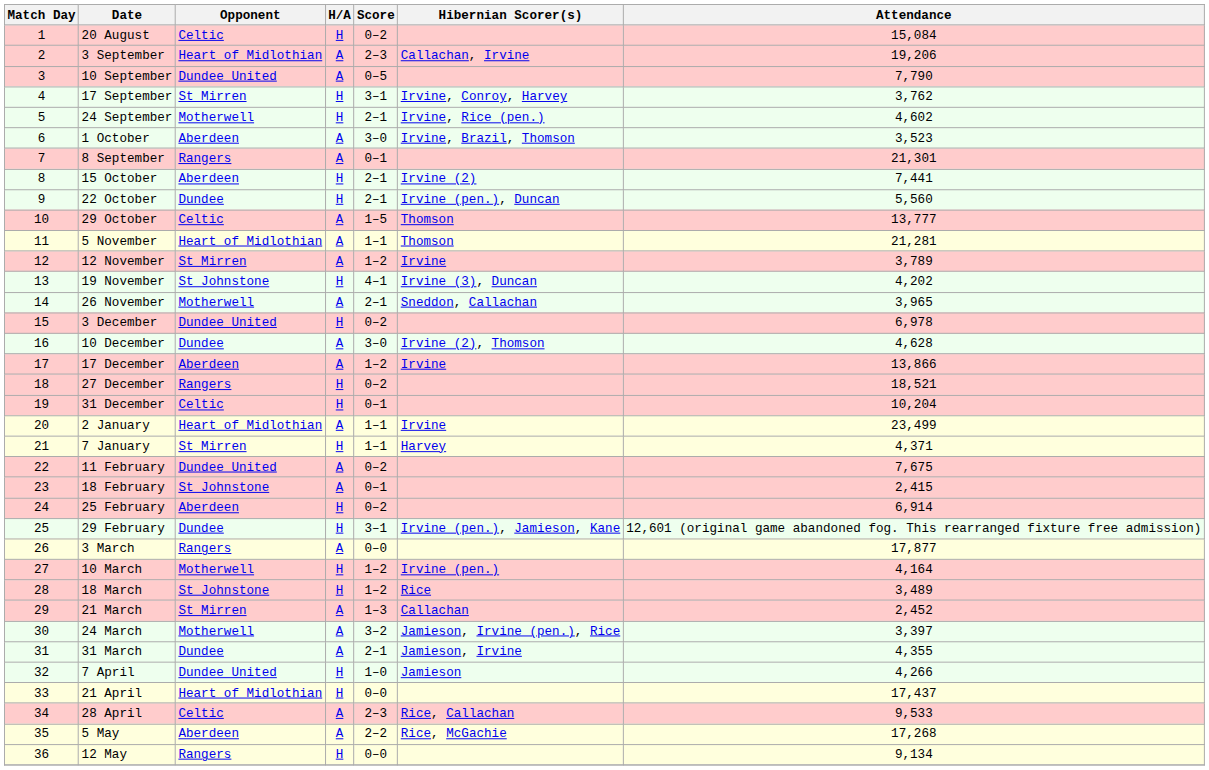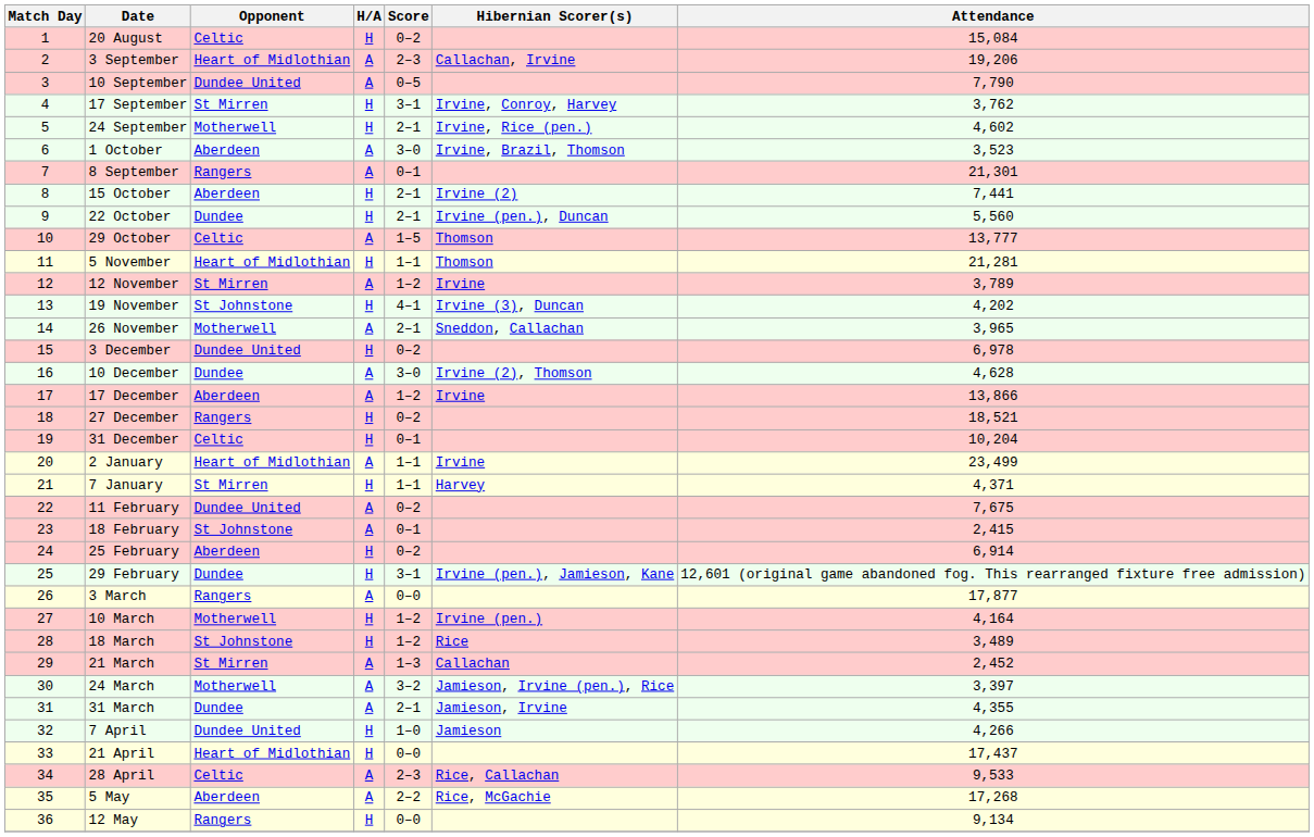5 November | H/A: A -> H
